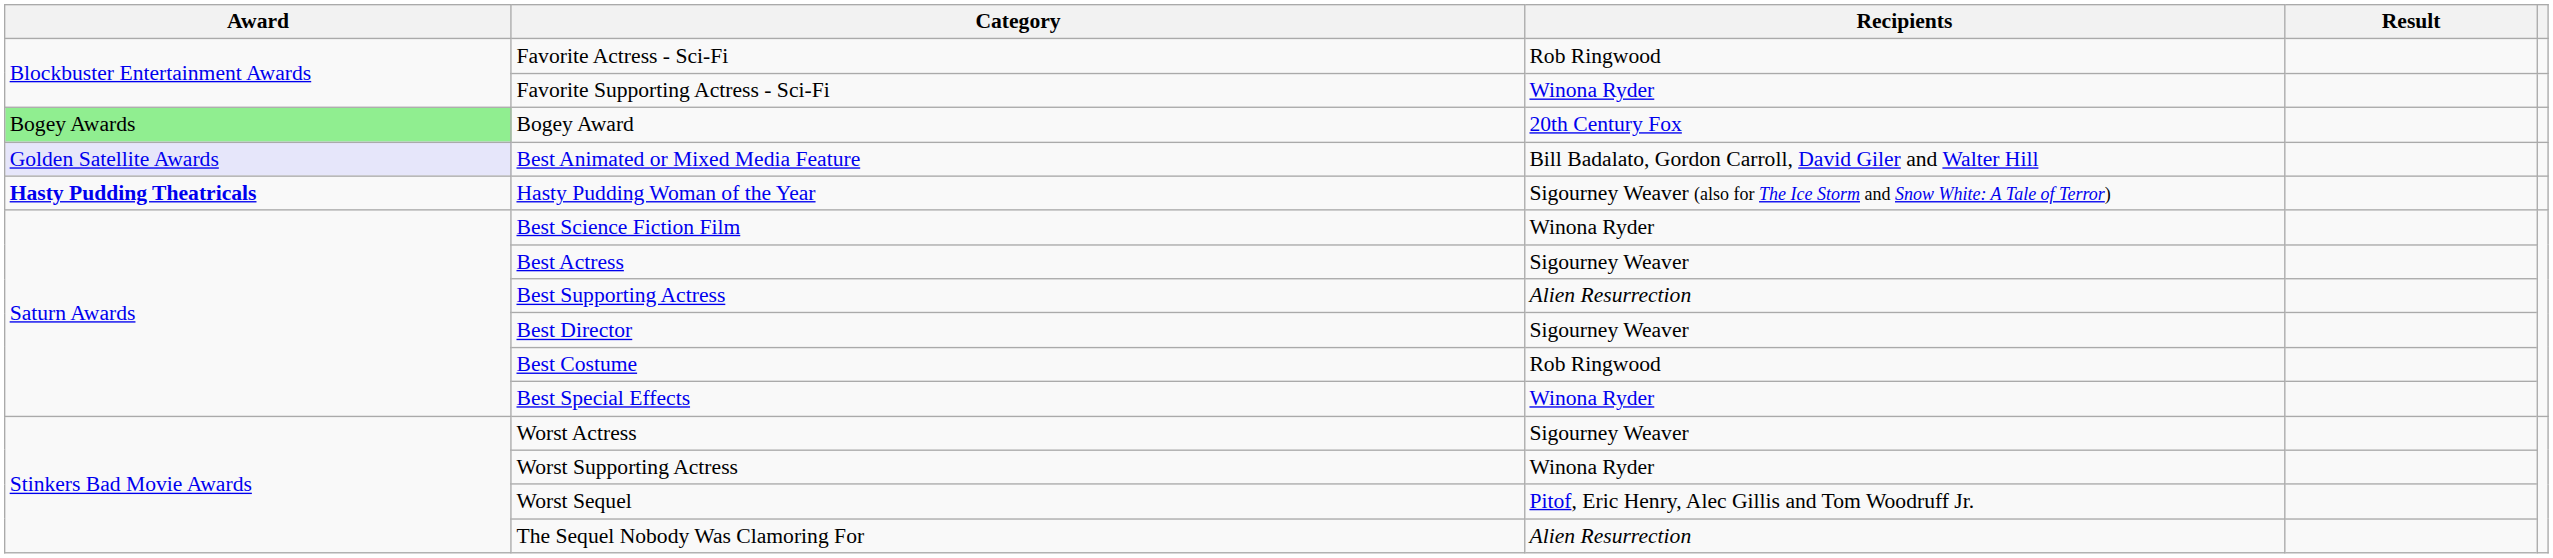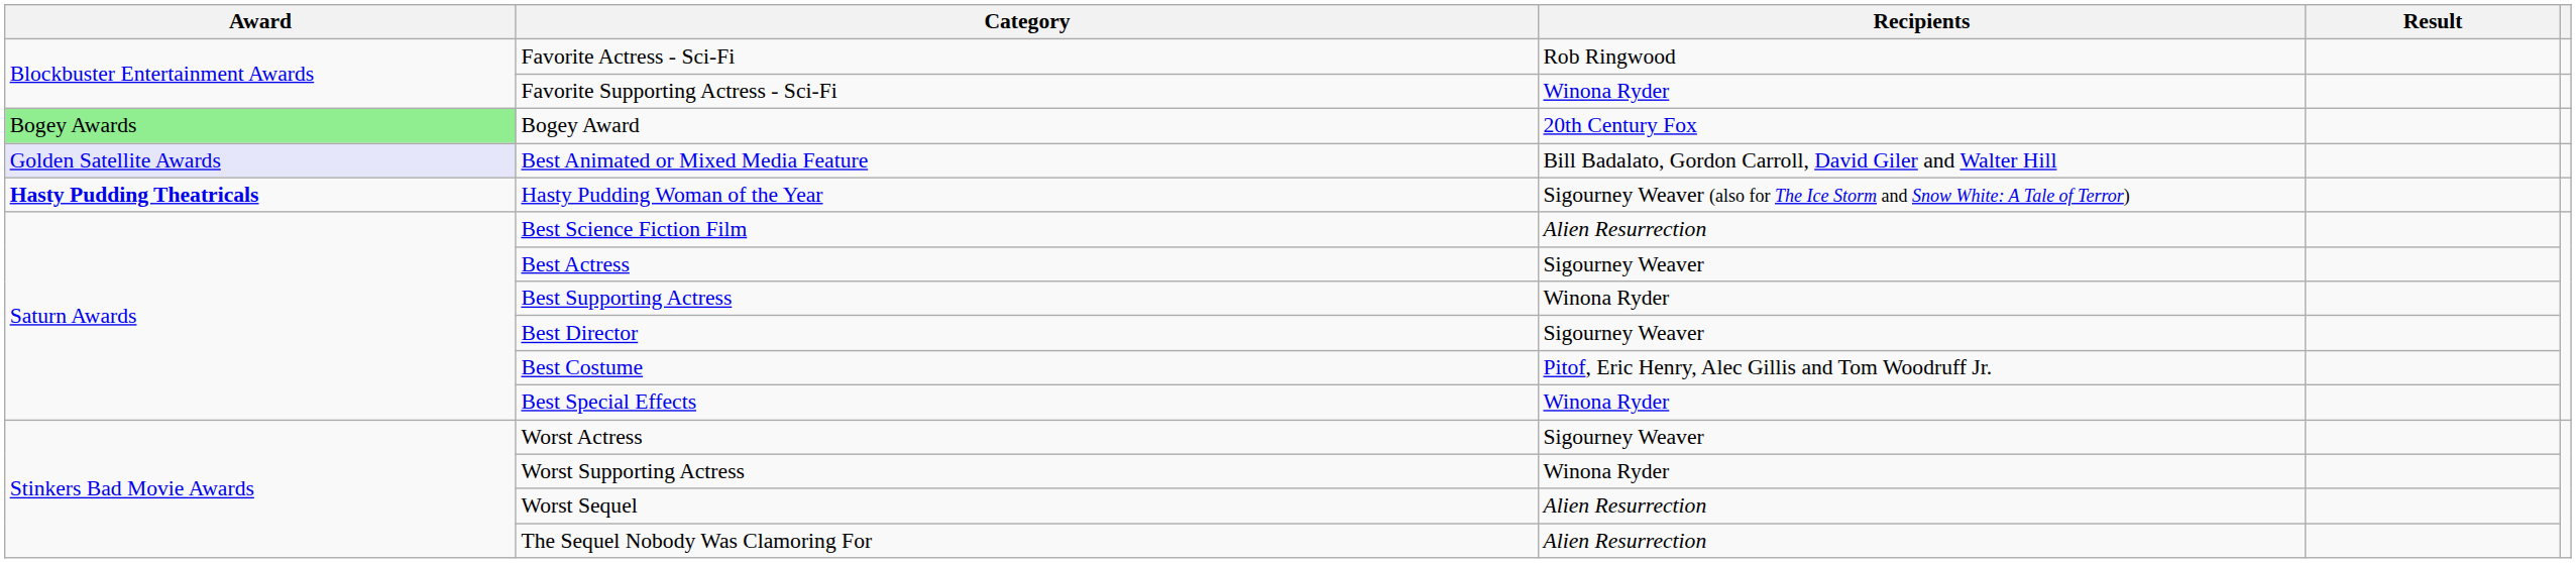Best Science Fiction Film | Recipients: Winona Ryder -> Alien Resurrection
Best Supporting Actress | Recipients: Alien Resurrection -> Winona Ryder
Best Costume | Recipients: Rob Ringwood -> Pitof, Eric Henry, Alec Gillis and Tom Woodruff Jr.
Worst Sequel | Recipients: Pitof, Eric Henry, Alec Gillis and Tom Woodruff Jr. -> Alien Resurrection
